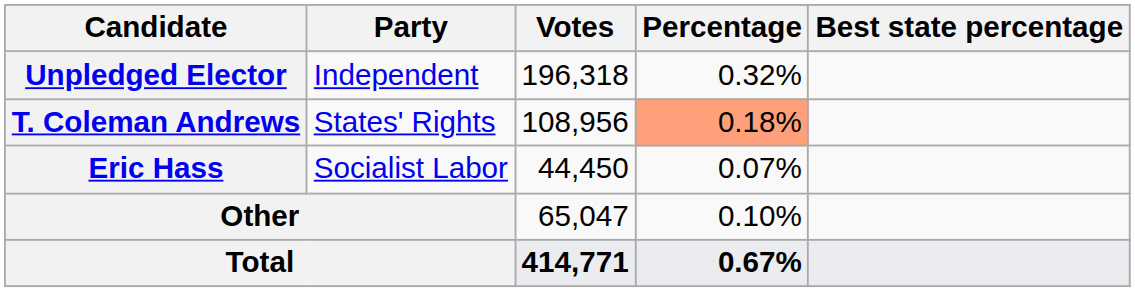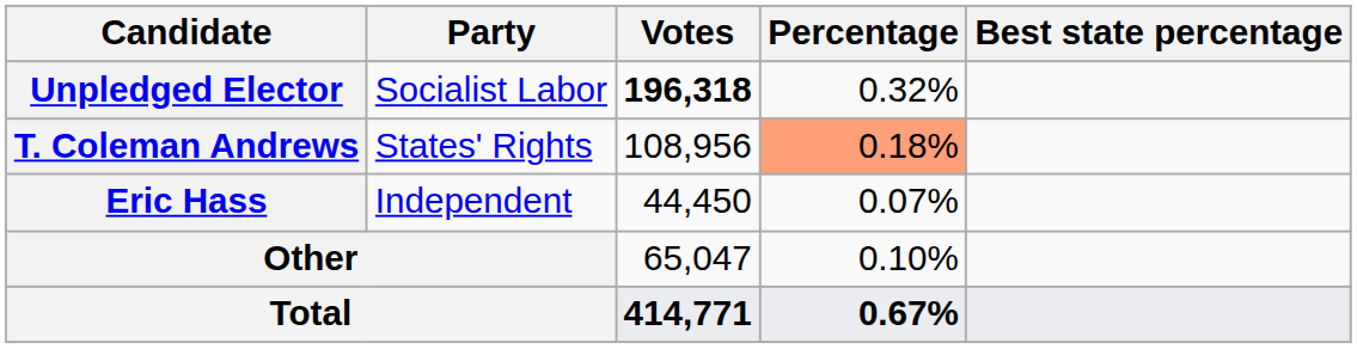Unpledged Elector | Party: Independent -> Socialist Labor
Unpledged Elector | Votes: normal -> bold
Eric Hass | Party: Socialist Labor -> Independent
